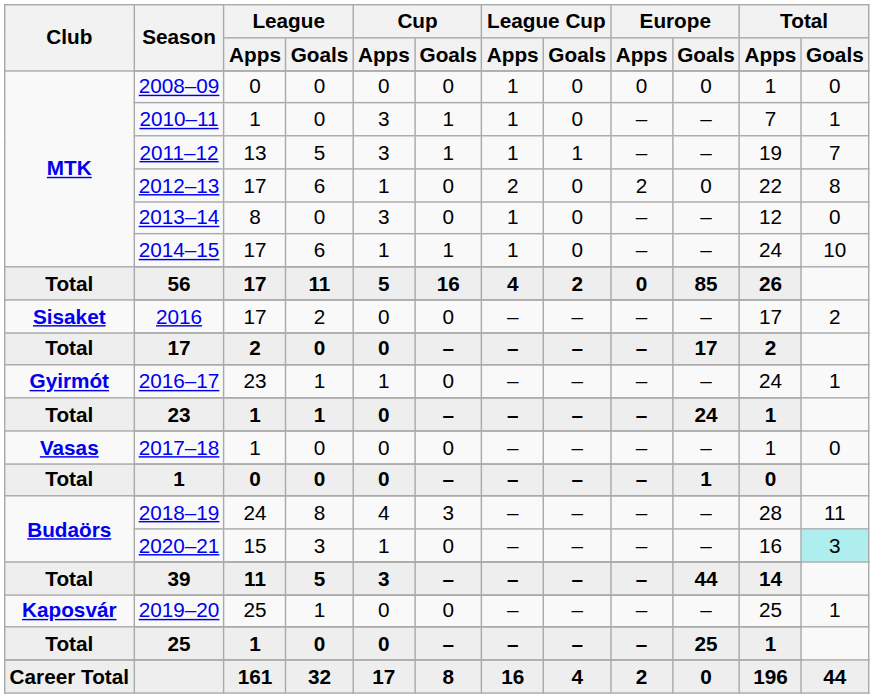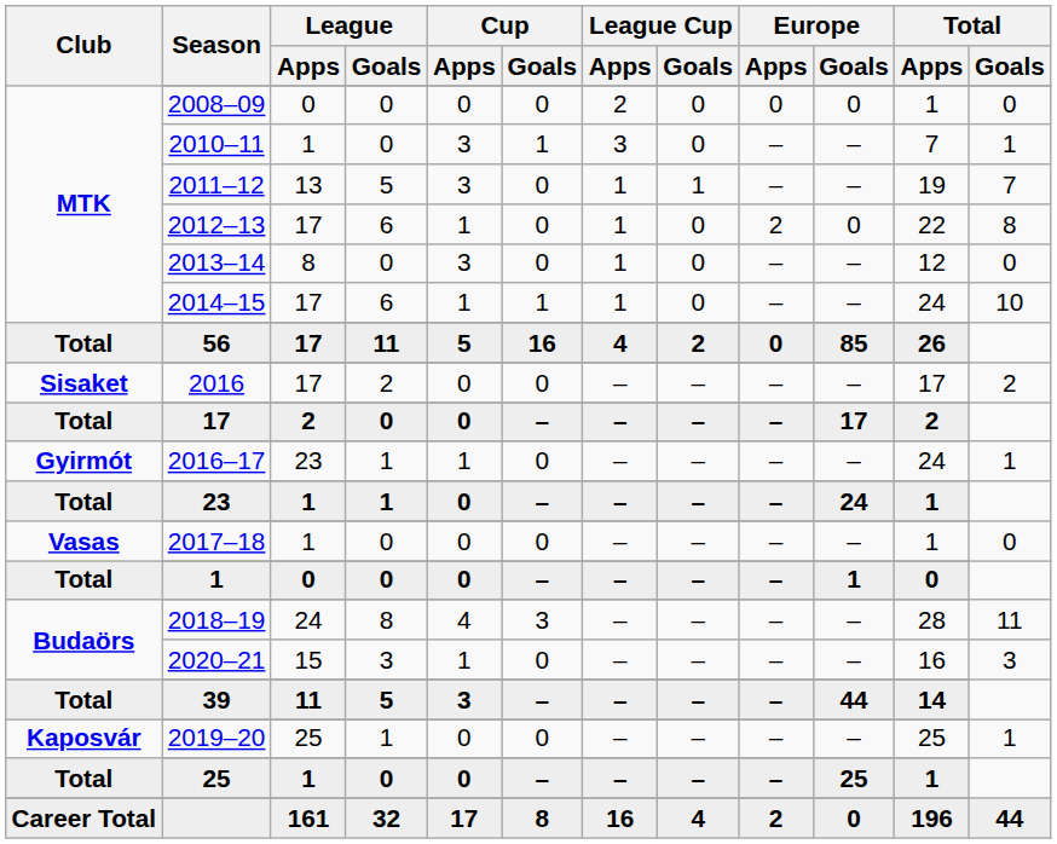2008–09 | League Cup / Apps: 1 -> 2
2010–11 | League Cup / Apps: 1 -> 3
2011–12 | Cup / Goals: 1 -> 0
2012–13 | League Cup / Apps: 2 -> 1
2020–21 | Total / Goals: paleturquoise background -> no background
